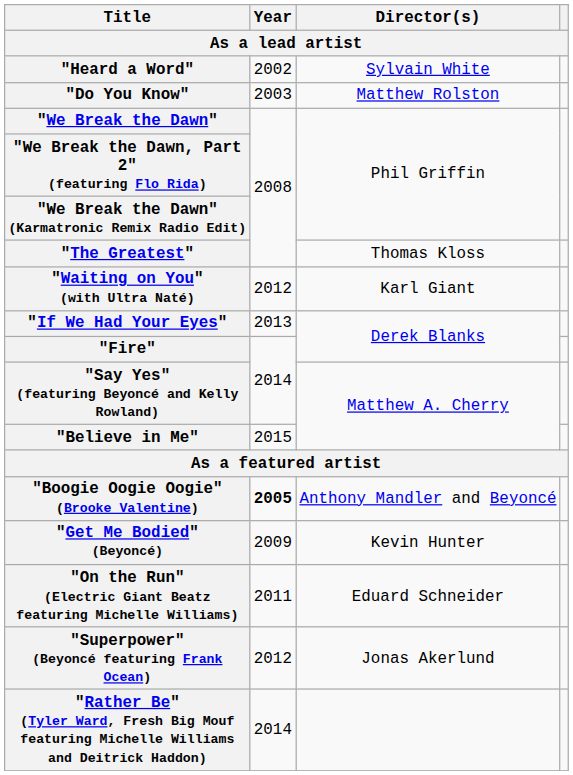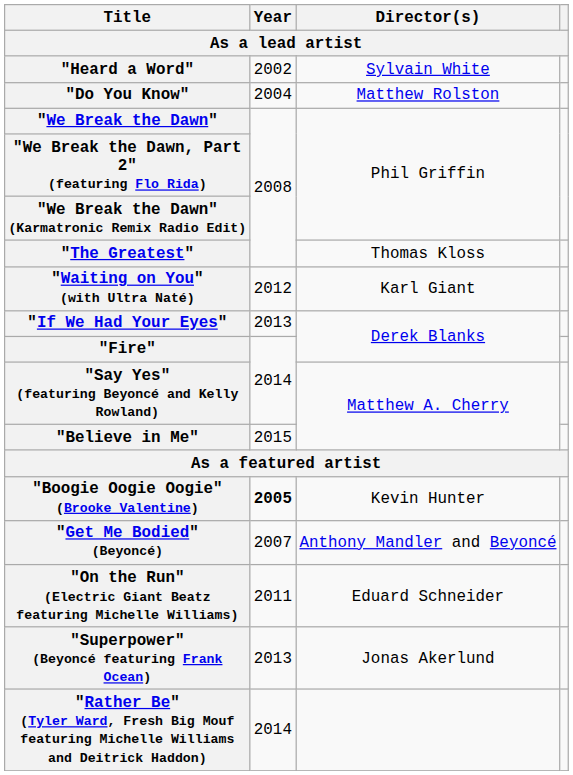"Do You Know" | Year: 2003 -> 2004
"Boogie Oogie Oogie" (Brooke Valentine) | Director(s): Anthony Mandler and Beyoncé -> Kevin Hunter
"Get Me Bodied" (Beyoncé) | Year: 2009 -> 2007
"Get Me Bodied" (Beyoncé) | Director(s): Kevin Hunter -> Anthony Mandler and Beyoncé
"Superpower" (Beyoncé featuring Frank Ocean) | Year: 2012 -> 2013
